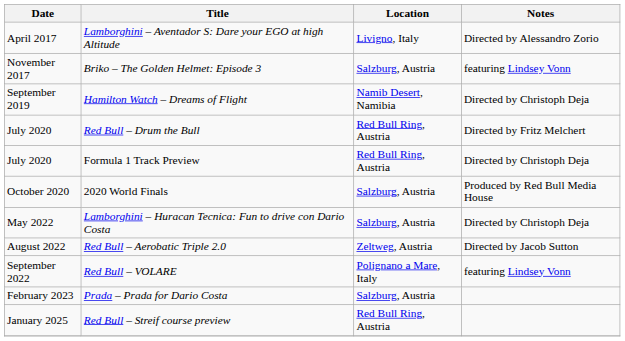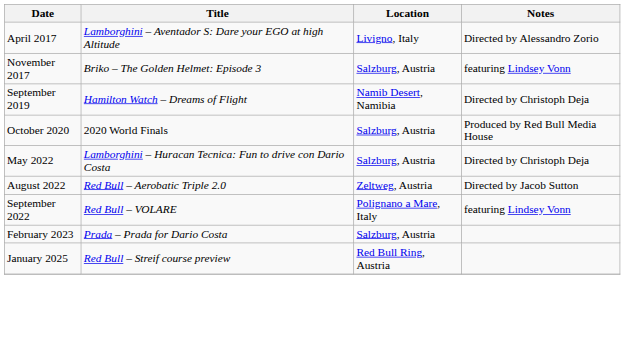- row: July 2020 | Red Bull – Drum the Bull | Red Bull Ring, Austria | Directed by Fritz Melchert
- row: July 2020 | Formula 1 Track Preview | Red Bull Ring, Austria | Directed by Christoph Deja
